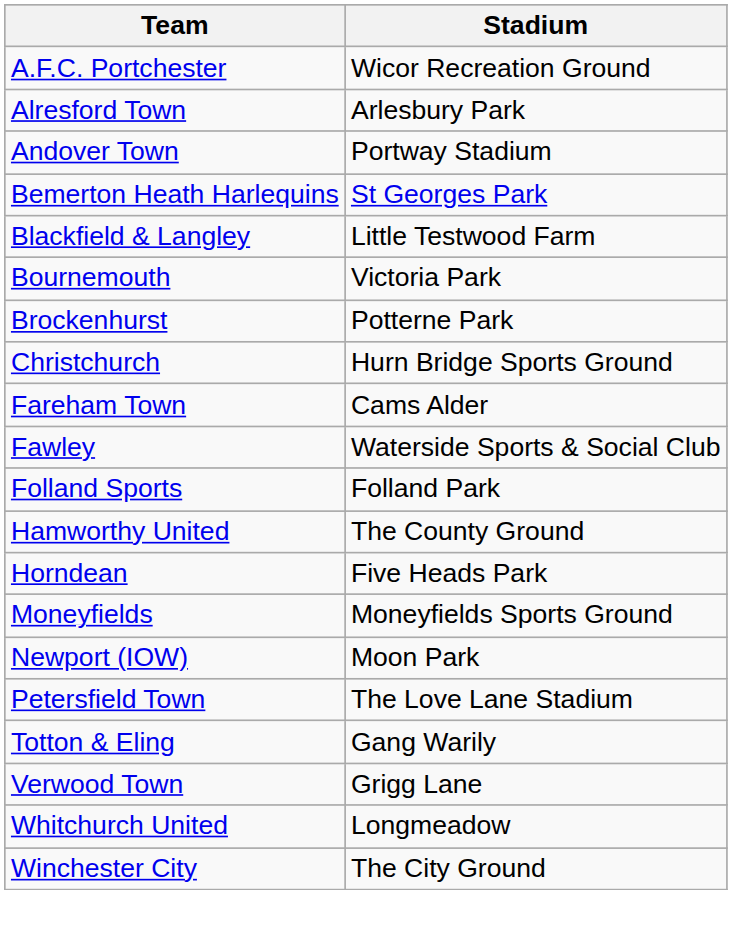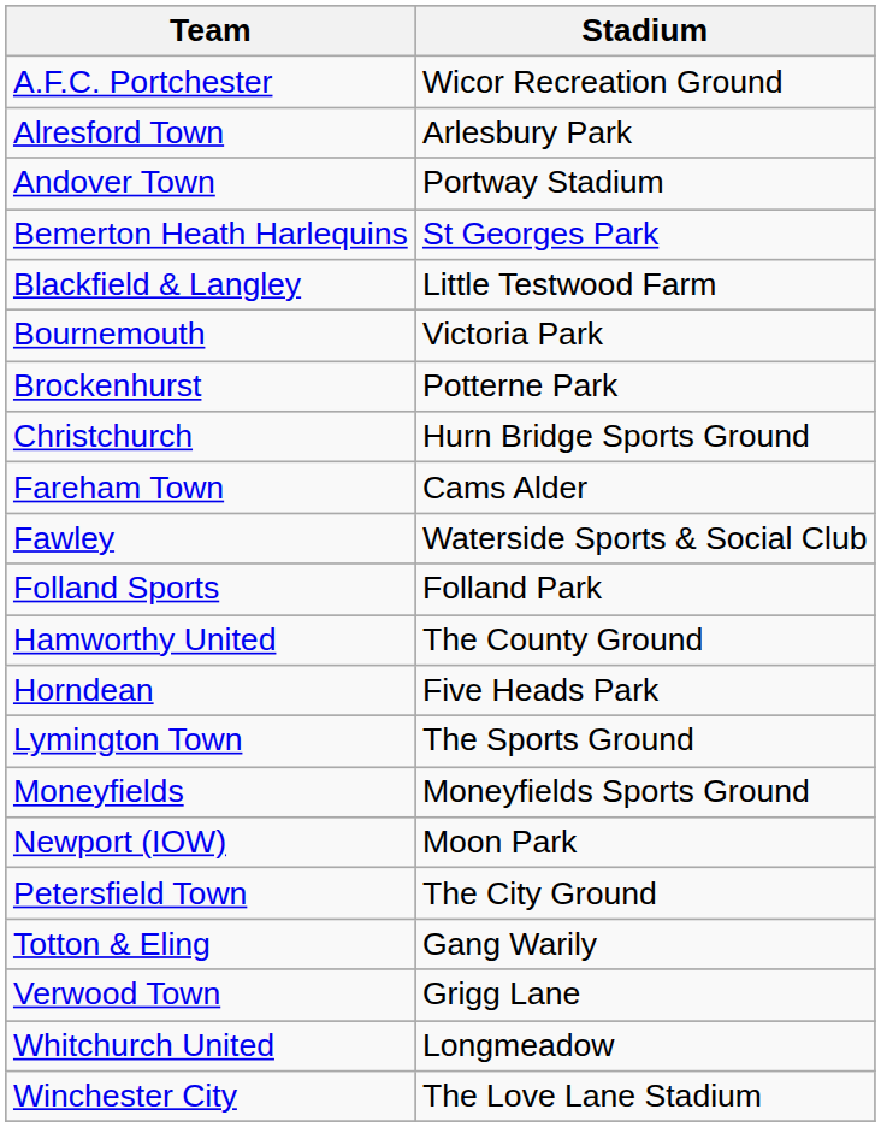+ row: Lymington Town | The Sports Ground
Petersfield Town | Stadium: The Love Lane Stadium -> The City Ground
Winchester City | Stadium: The City Ground -> The Love Lane Stadium
